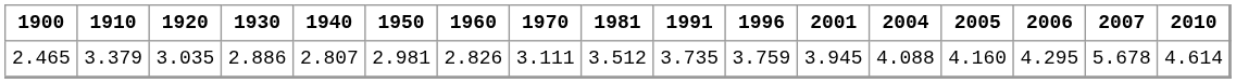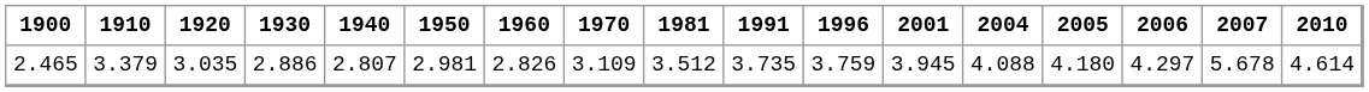2.465 | 1970: 3.111 -> 3.109
2.465 | 2005: 4.160 -> 4.180
2.465 | 2006: 4.295 -> 4.297
